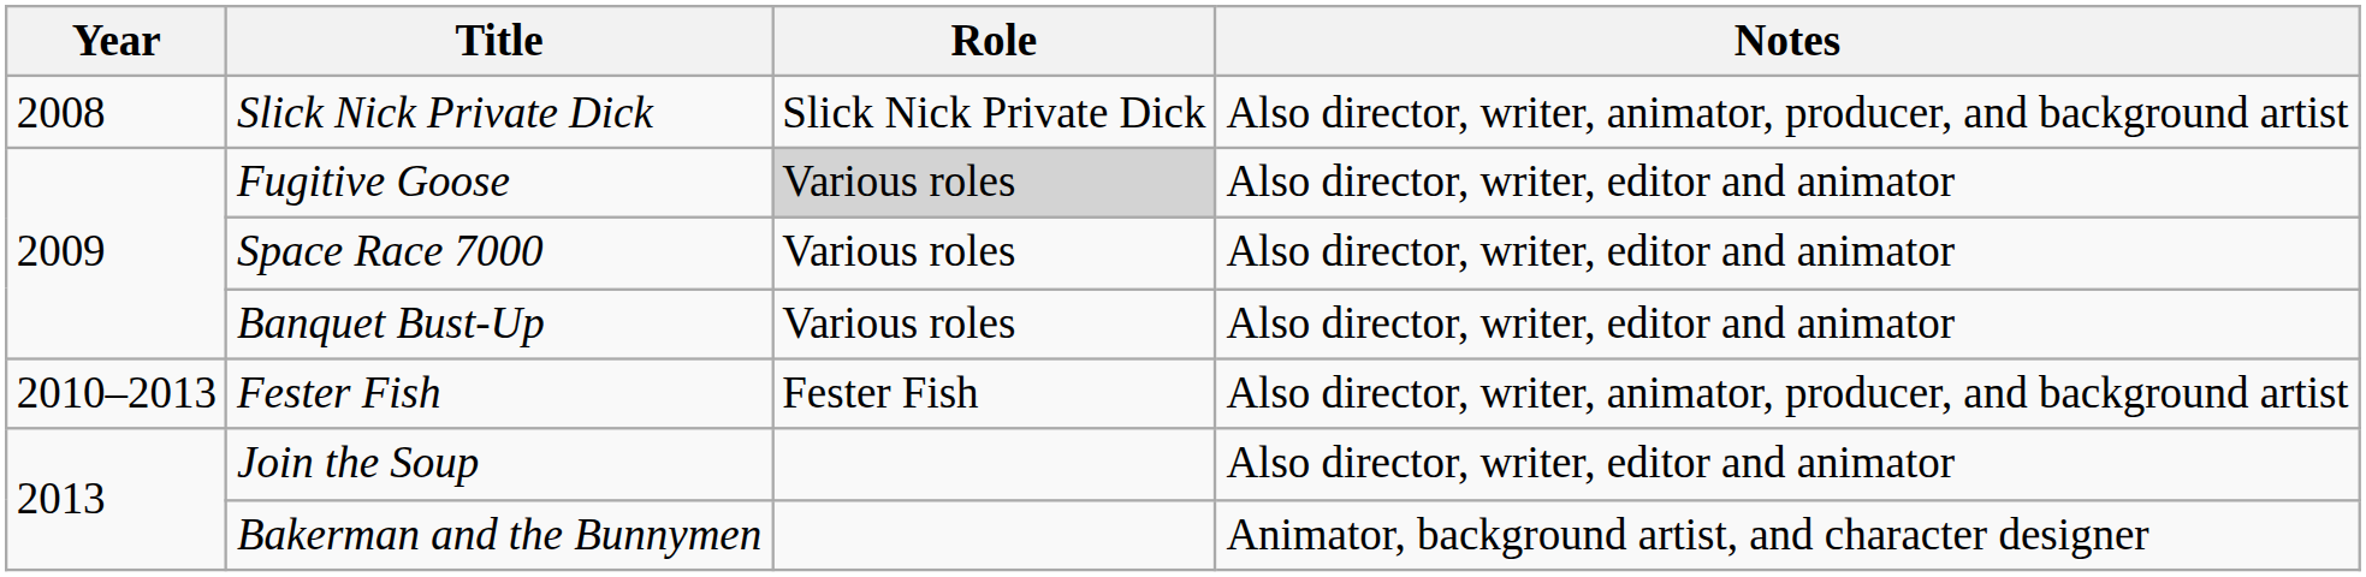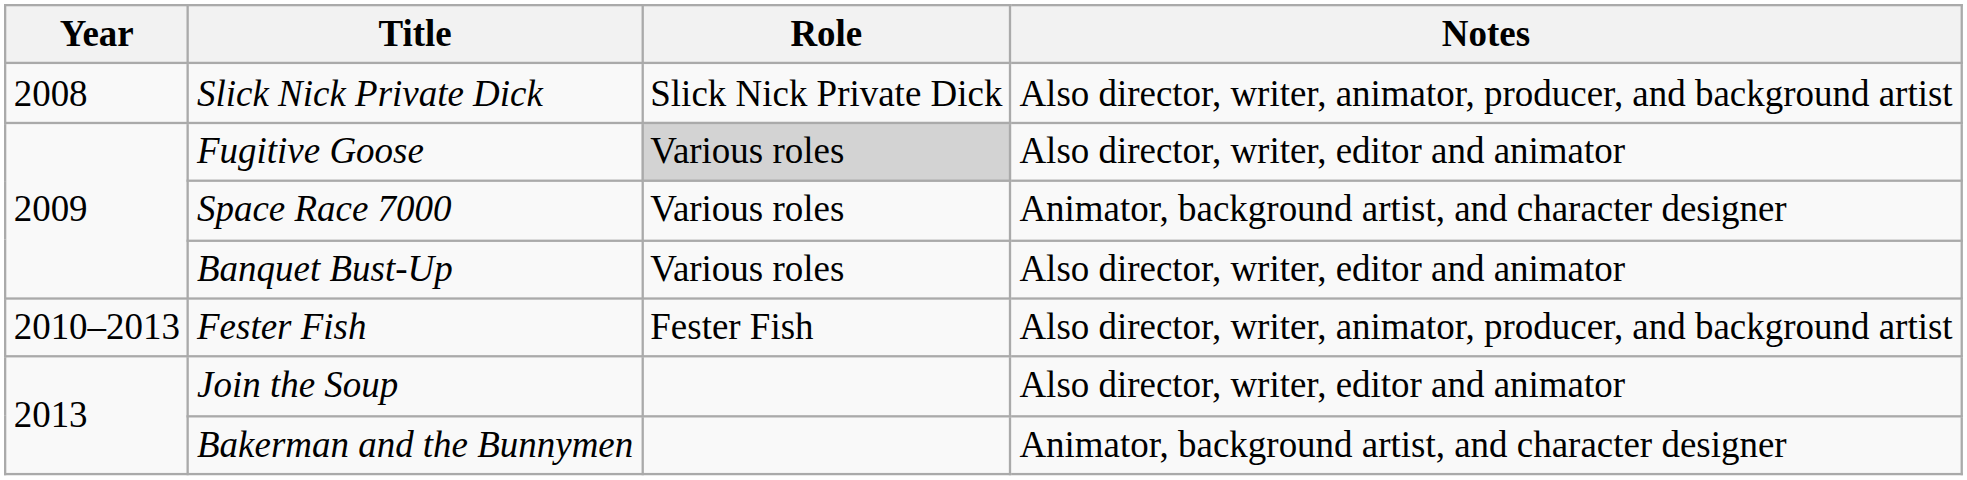Space Race 7000 | Notes: Also director, writer, editor and animator -> Animator, background artist, and character designer
